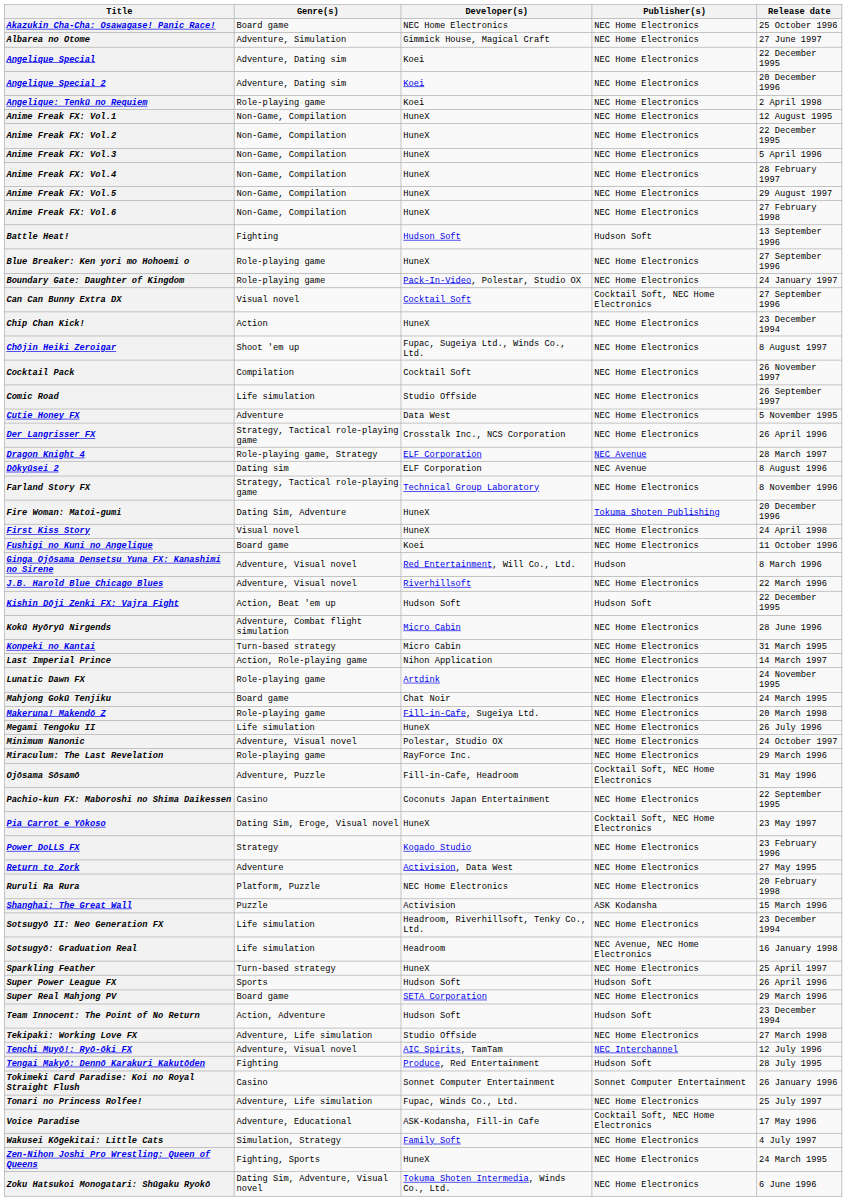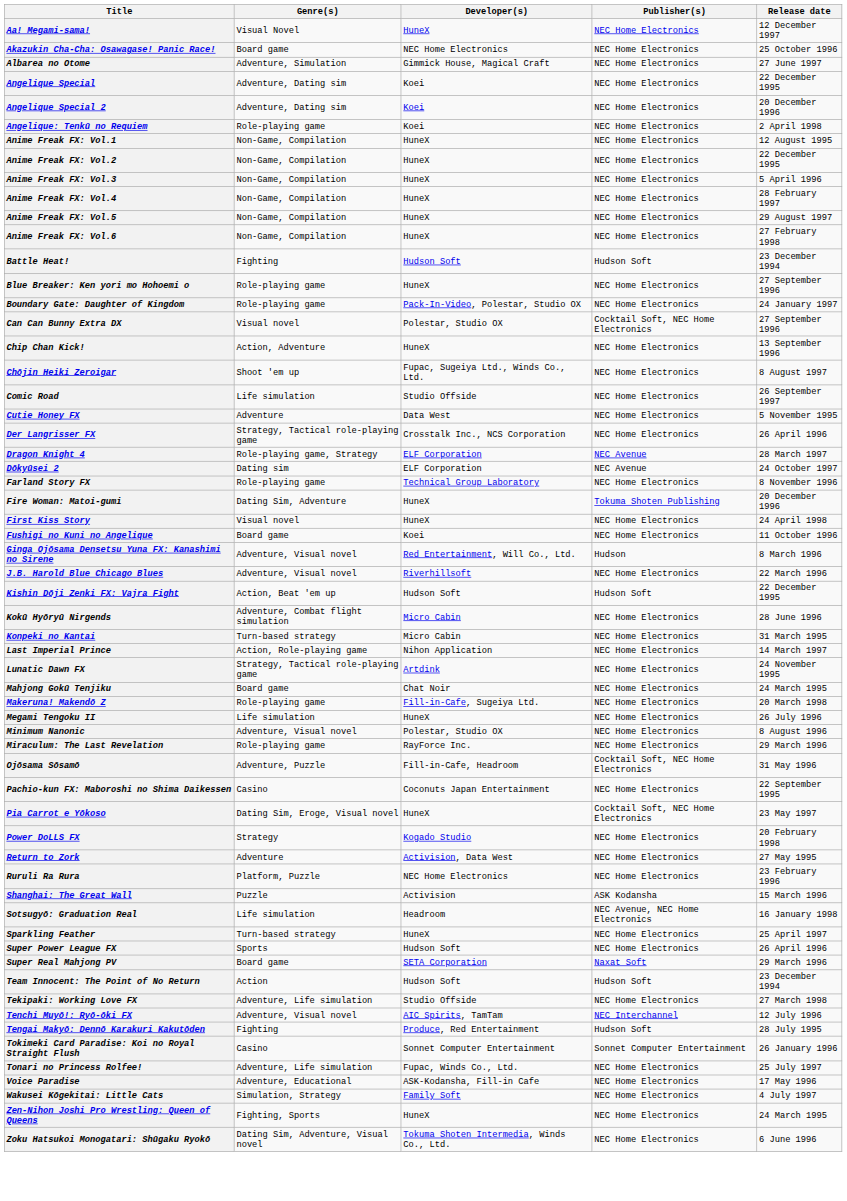+ row: Aa! Megami-sama! | Visual Novel | HuneX | NEC Home Electronics | 12 December 1997
Battle Heat! | Release date: 13 September 1996 -> 23 December 1994
Can Can Bunny Extra DX | Developer(s): Cocktail Soft -> Polestar, Studio OX
Chip Chan Kick! | Genre(s): Action -> Action, Adventure
Chip Chan Kick! | Release date: 23 December 1994 -> 13 September 1996
- row: Cocktail Pack | Compilation | Cocktail Soft | NEC Home Electronics | 26 November 1997
Dōkyūsei 2 | Release date: 8 August 1996 -> 24 October 1997
Farland Story FX | Genre(s): Strategy, Tactical role-playing game -> Role-playing game
Lunatic Dawn FX | Genre(s): Role-playing game -> Strategy, Tactical role-playing game
Minimum Nanonic | Release date: 24 October 1997 -> 8 August 1996
Power DoLLS FX | Release date: 23 February 1996 -> 20 February 1998
Ruruli Ra Rura | Release date: 20 February 1998 -> 23 February 1996
- row: Sotsugyō II: Neo Generation FX | Life simulation | Headroom, Riverhillsoft, Tenky Co., Ltd. | NEC Home Electronics | 23 December 1994
Super Power League FX | Publisher(s): Hudson Soft -> NEC Home Electronics
Super Real Mahjong PV | Publisher(s): NEC Home Electronics -> Naxat Soft
Team Innocent: The Point of No Return | Genre(s): Action, Adventure -> Action
Voice Paradise | Publisher(s): Cocktail Soft, NEC Home Electronics -> NEC Home Electronics
